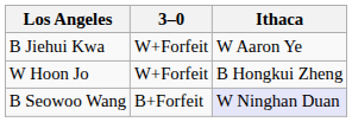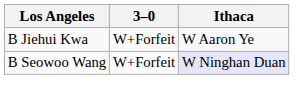- row: W Hoon Jo | W+Forfeit | B Hongkui Zheng
B Seowoo Wang | 3–0: B+Forfeit -> W+Forfeit
